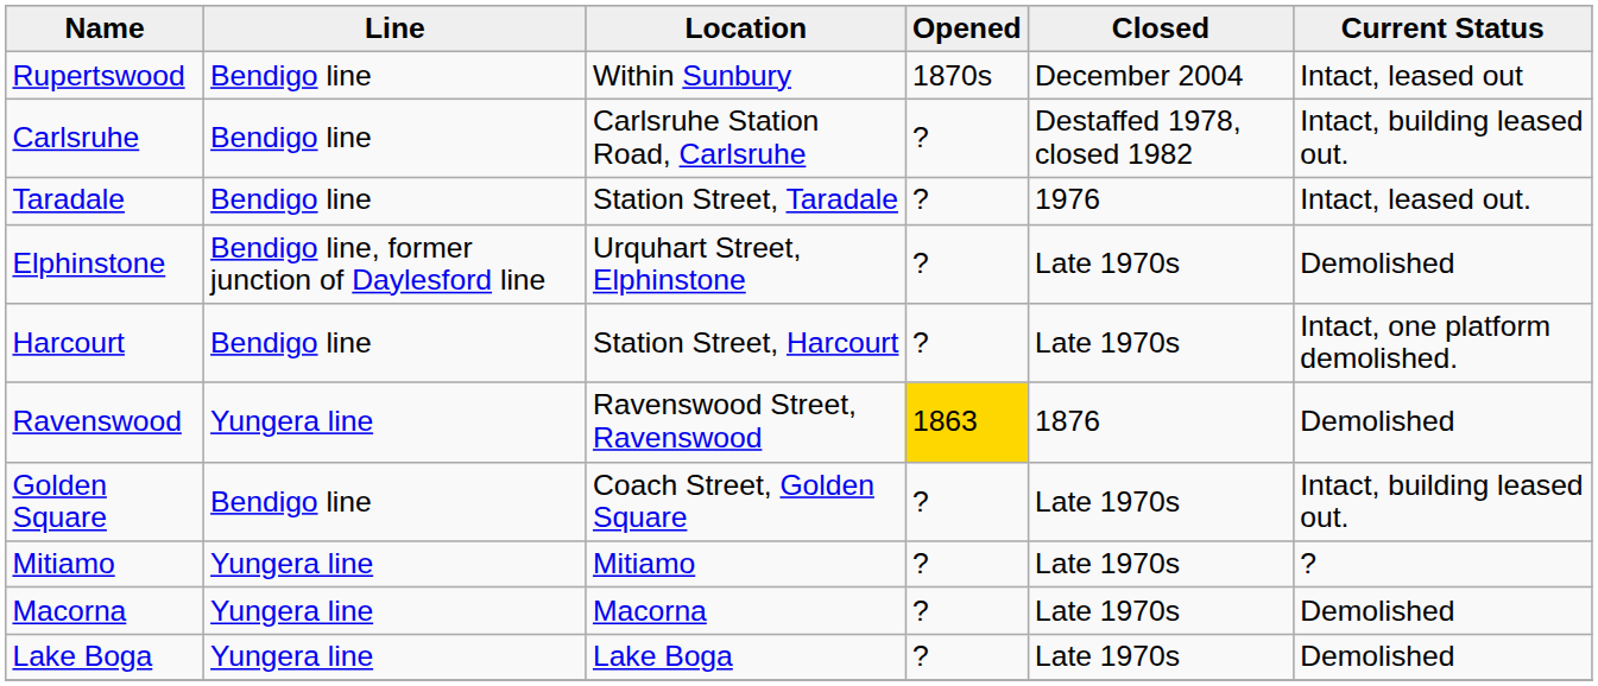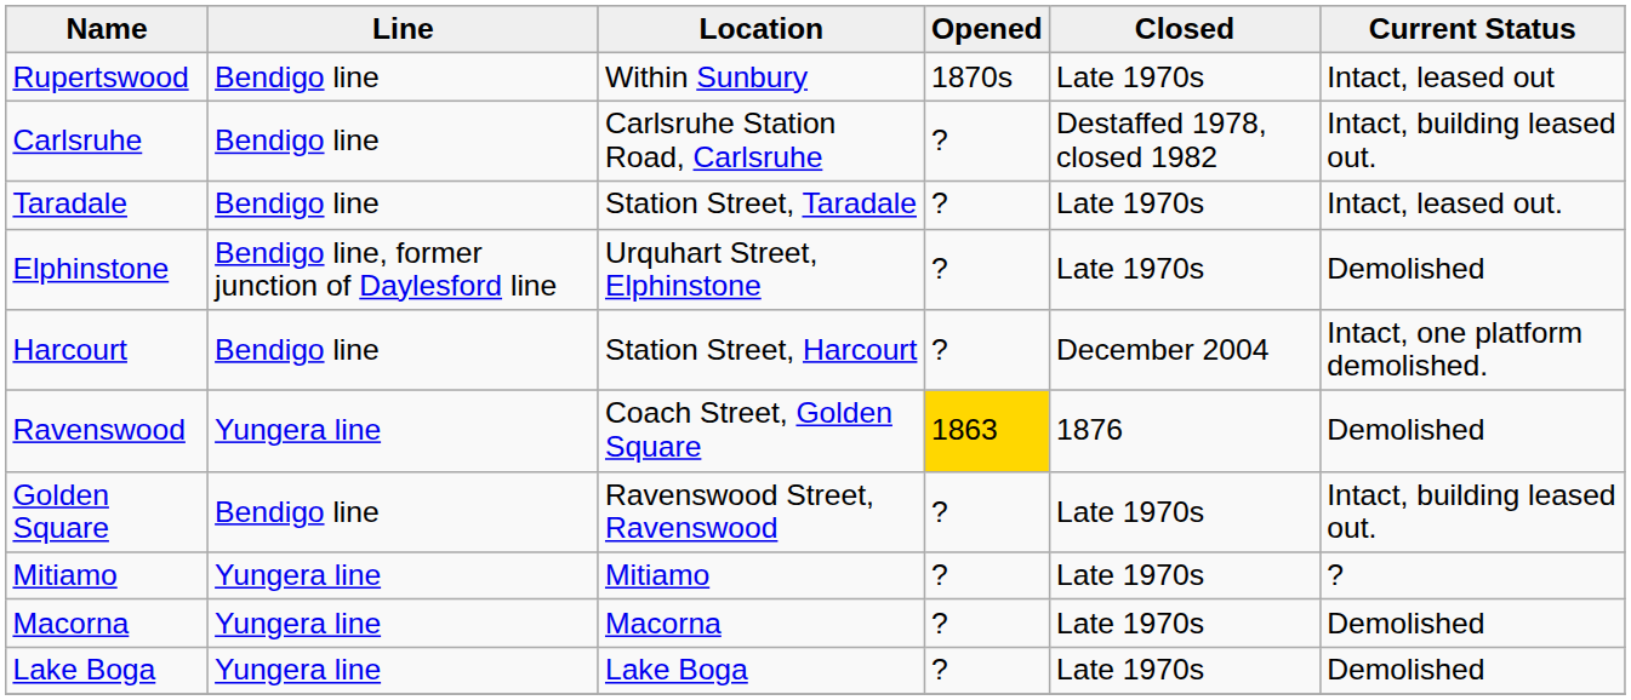Rupertswood | Closed: December 2004 -> Late 1970s
Taradale | Closed: 1976 -> Late 1970s
Harcourt | Closed: Late 1970s -> December 2004
Ravenswood | Location: Ravenswood Street, Ravenswood -> Coach Street, Golden Square
Golden Square | Location: Coach Street, Golden Square -> Ravenswood Street, Ravenswood
